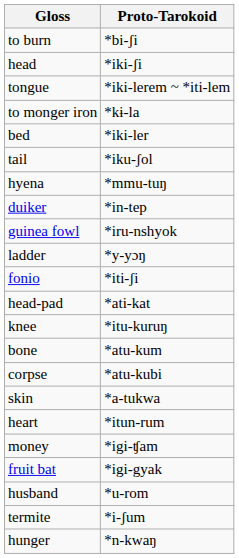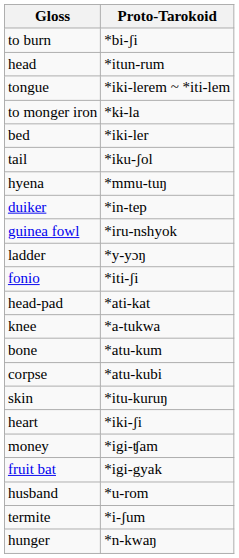head | Proto-Tarokoid: *iki-ʃi -> *itun-rum
knee | Proto-Tarokoid: *itu-kuruŋ -> *a-tukwa
skin | Proto-Tarokoid: *a-tukwa -> *itu-kuruŋ
heart | Proto-Tarokoid: *itun-rum -> *iki-ʃi
